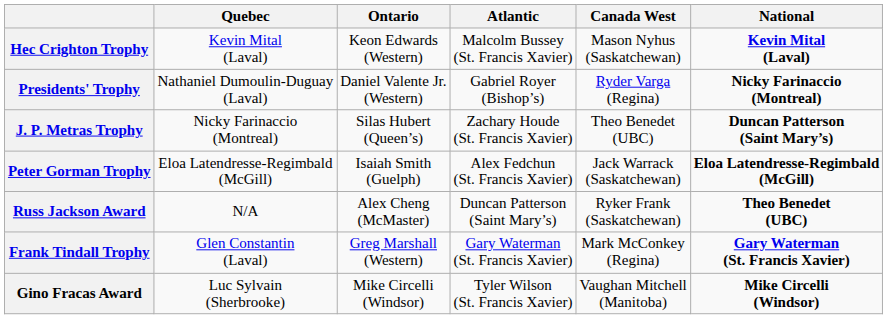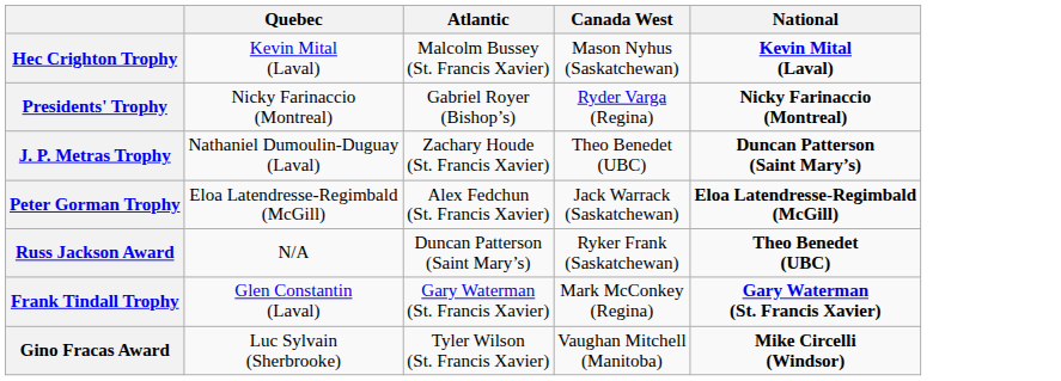- column: Ontario | Keon Edwards (Western) | Daniel Valente Jr. (Western) | Silas Hubert (Queen’s) | Isaiah Smith (Guelph) | Alex Cheng (McMaster) | Greg Marshall (Western) | Mike Circelli (Windsor)
Presidents' Trophy | Quebec: Nathaniel Dumoulin-Duguay (Laval) -> Nicky Farinaccio (Montreal)
J. P. Metras Trophy | Quebec: Nicky Farinaccio (Montreal) -> Nathaniel Dumoulin-Duguay (Laval)
